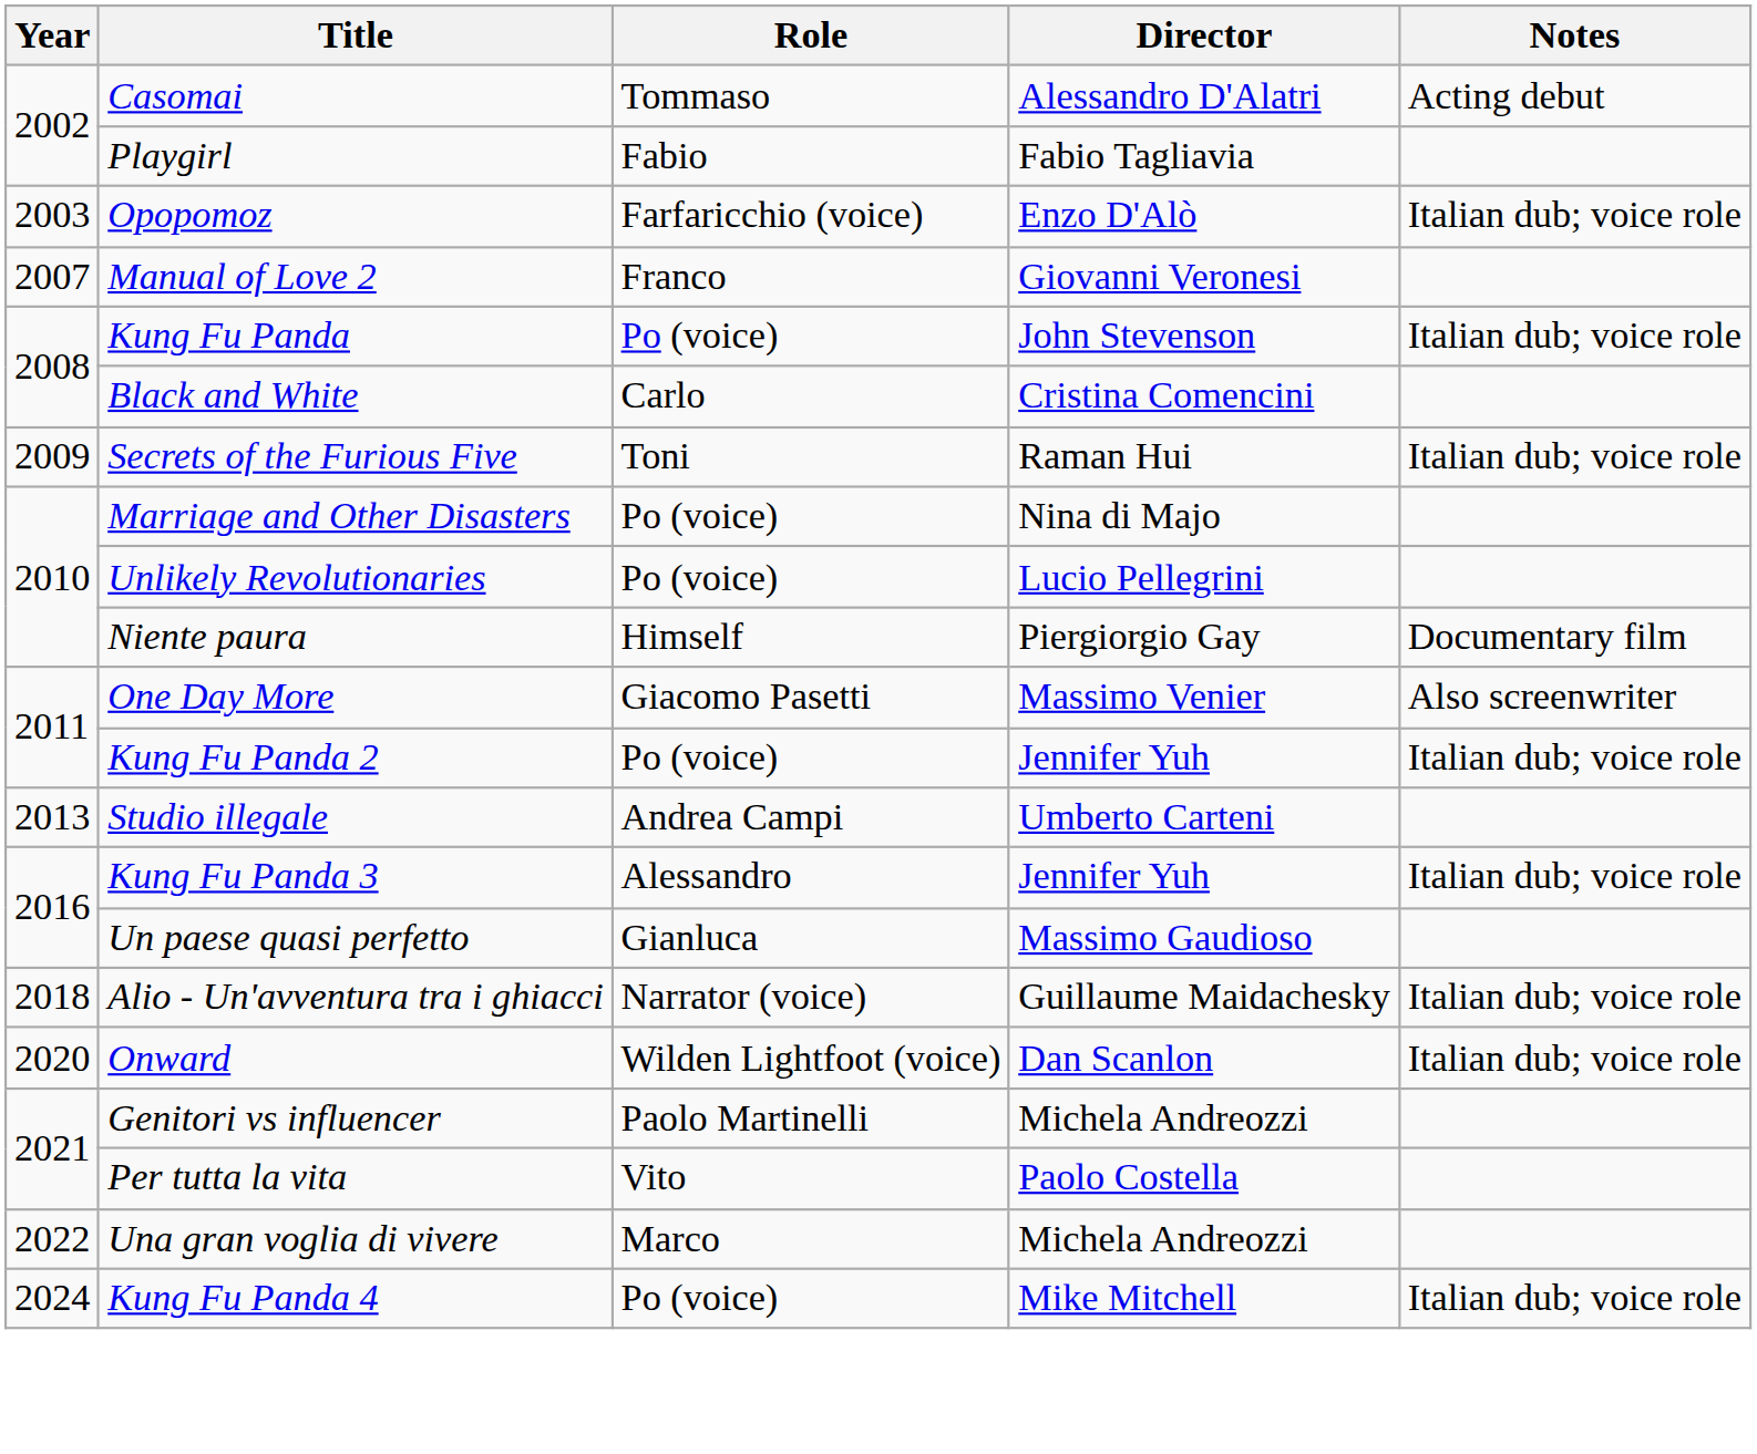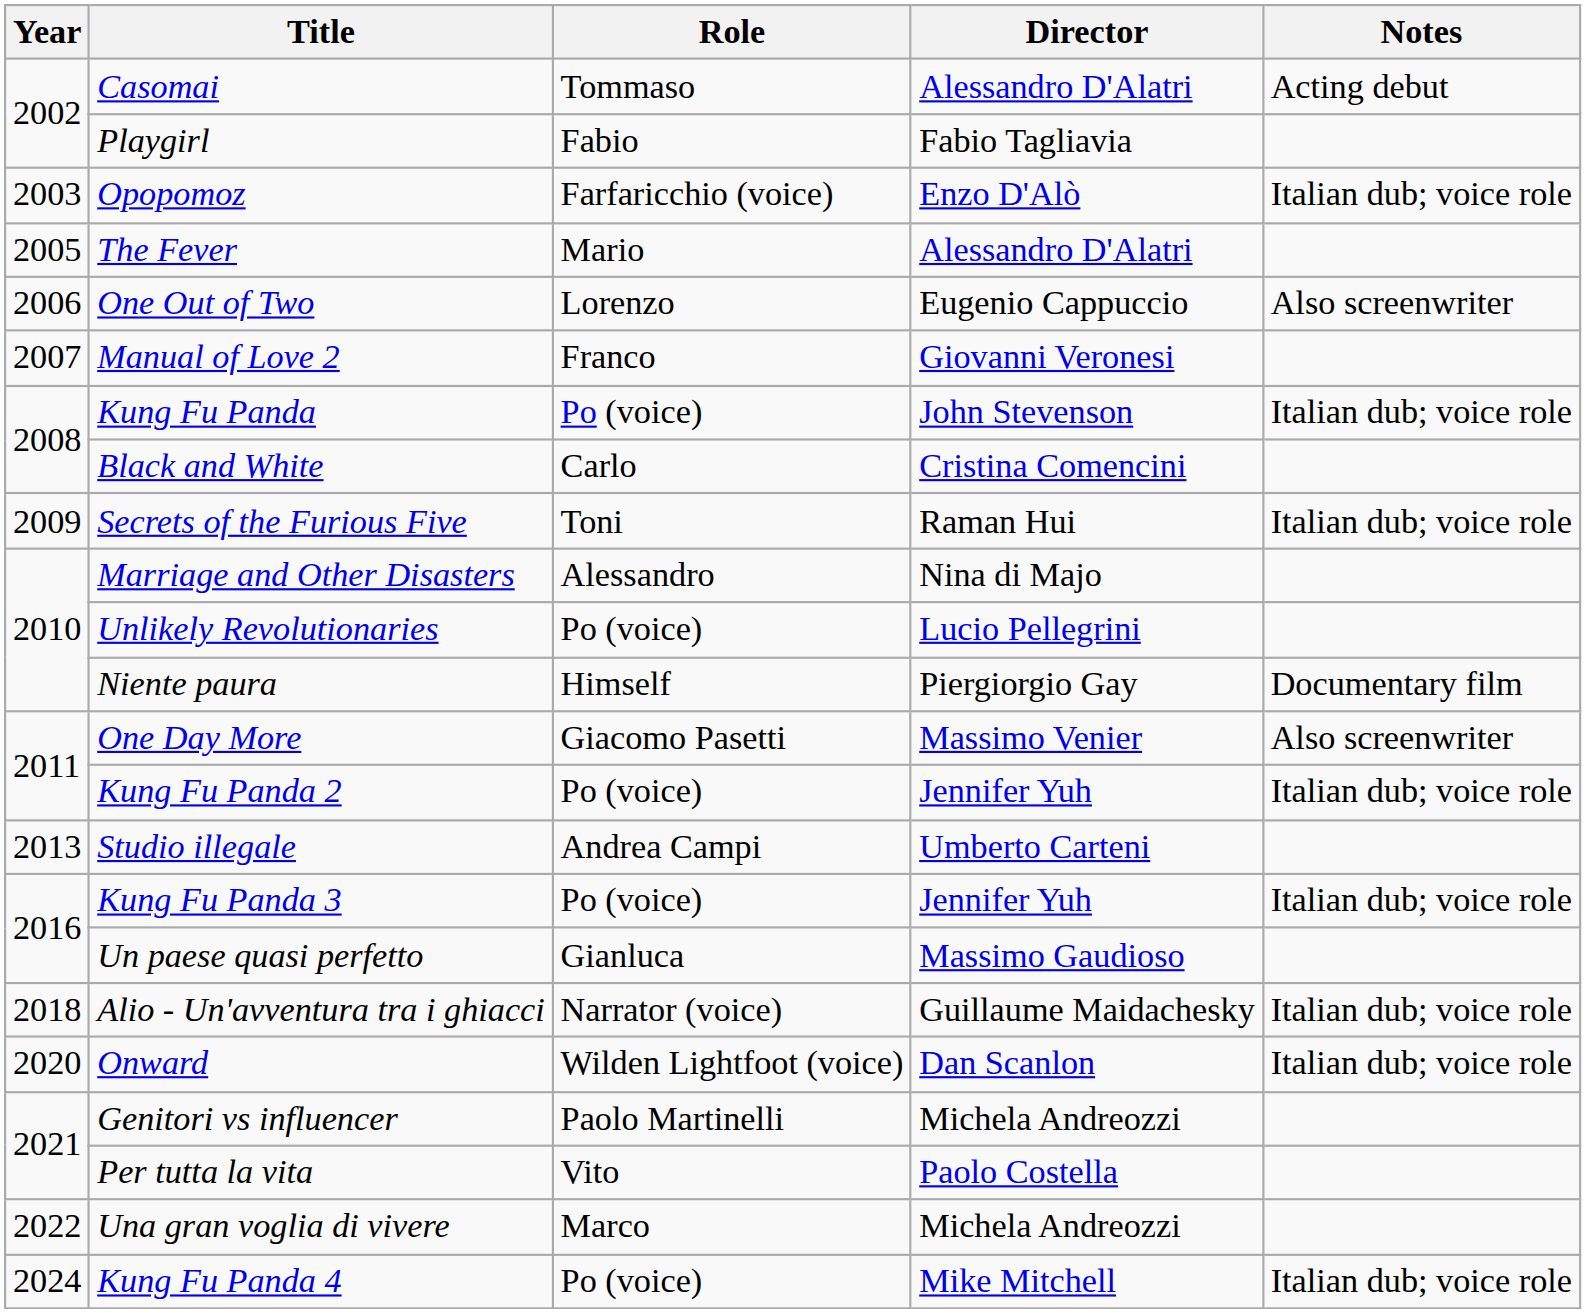+ row: 2005 | The Fever | Mario | Alessandro D'Alatri
+ row: 2006 | One Out of Two | Lorenzo | Eugenio Cappuccio | Also screenwriter
Marriage and Other Disasters | Role: Po (voice) -> Alessandro
Kung Fu Panda 3 | Role: Alessandro -> Po (voice)
